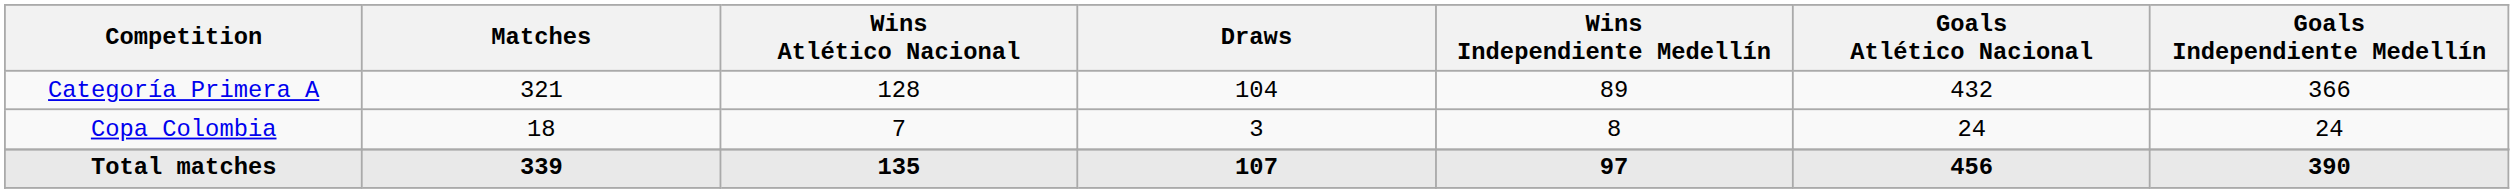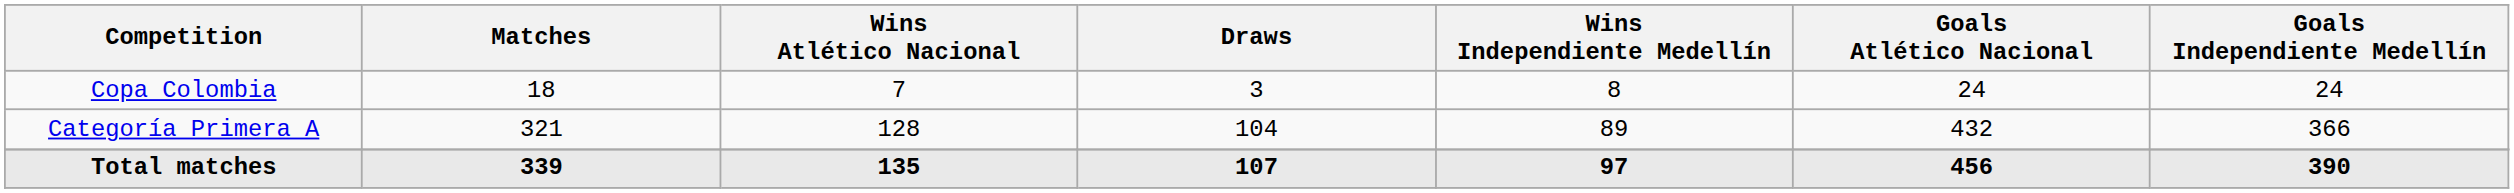rows swapped: Categoría Primera A <-> Copa Colombia
